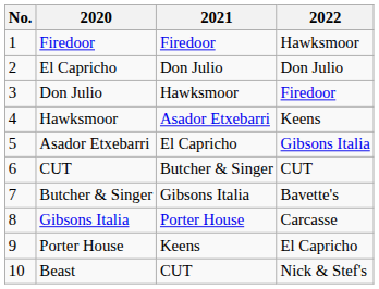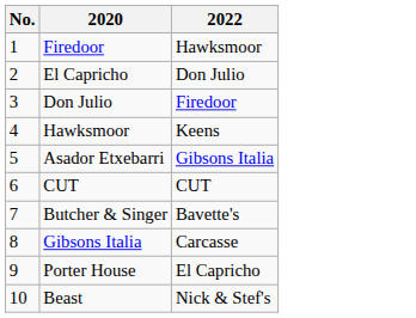- column: 2021 | Firedoor | Don Julio | Hawksmoor | Asador Etxebarri | El Capricho | Butcher & Singer | Gibsons Italia | Porter House | Keens | CUT
